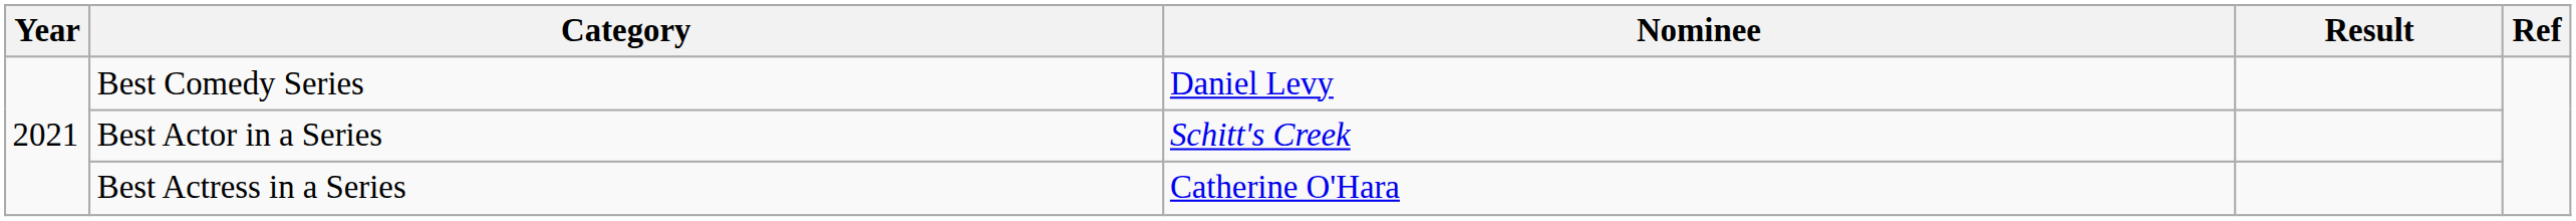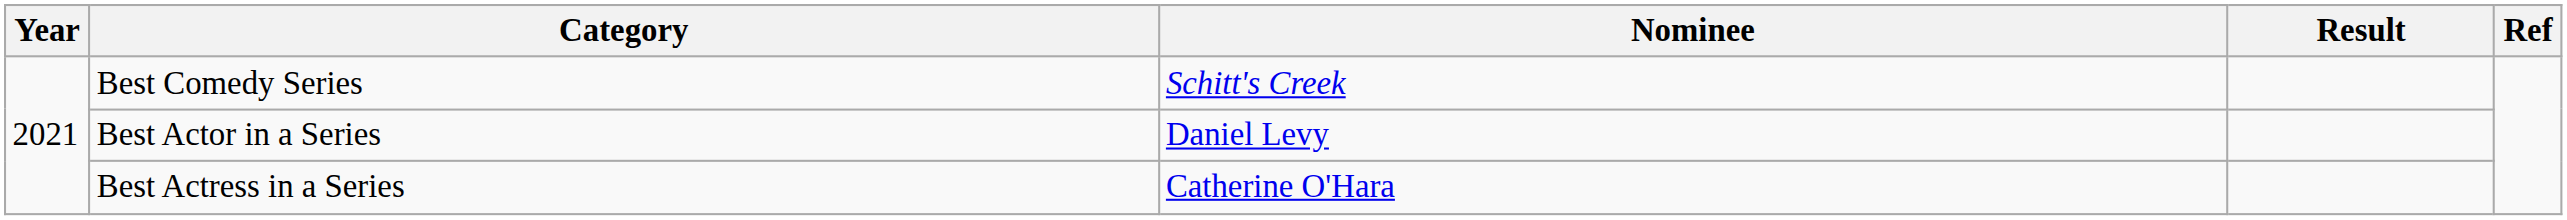Best Comedy Series | Nominee: Daniel Levy -> Schitt's Creek
Best Actor in a Series | Nominee: Schitt's Creek -> Daniel Levy
